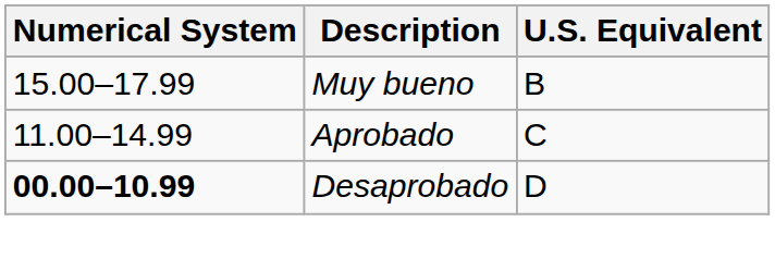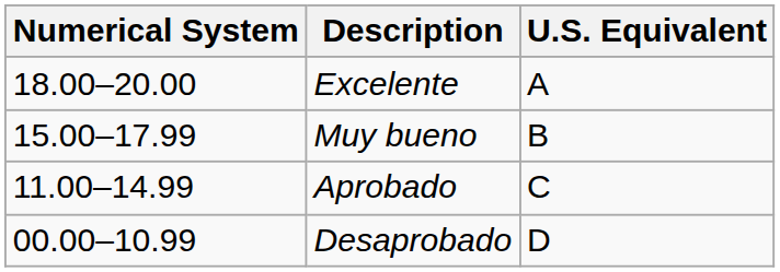+ row: 18.00–20.00 | Excelente | A
Desaprobado | Numerical System: bold -> normal
